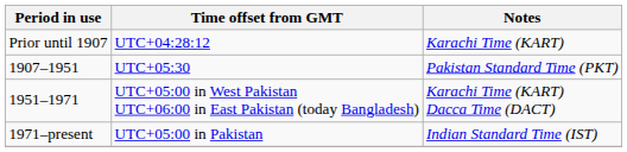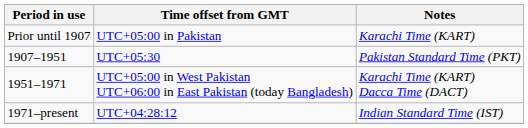Prior until 1907 | Time offset from GMT: UTC+04:28:12 -> UTC+05:00 in Pakistan
1971–present | Time offset from GMT: UTC+05:00 in Pakistan -> UTC+04:28:12
